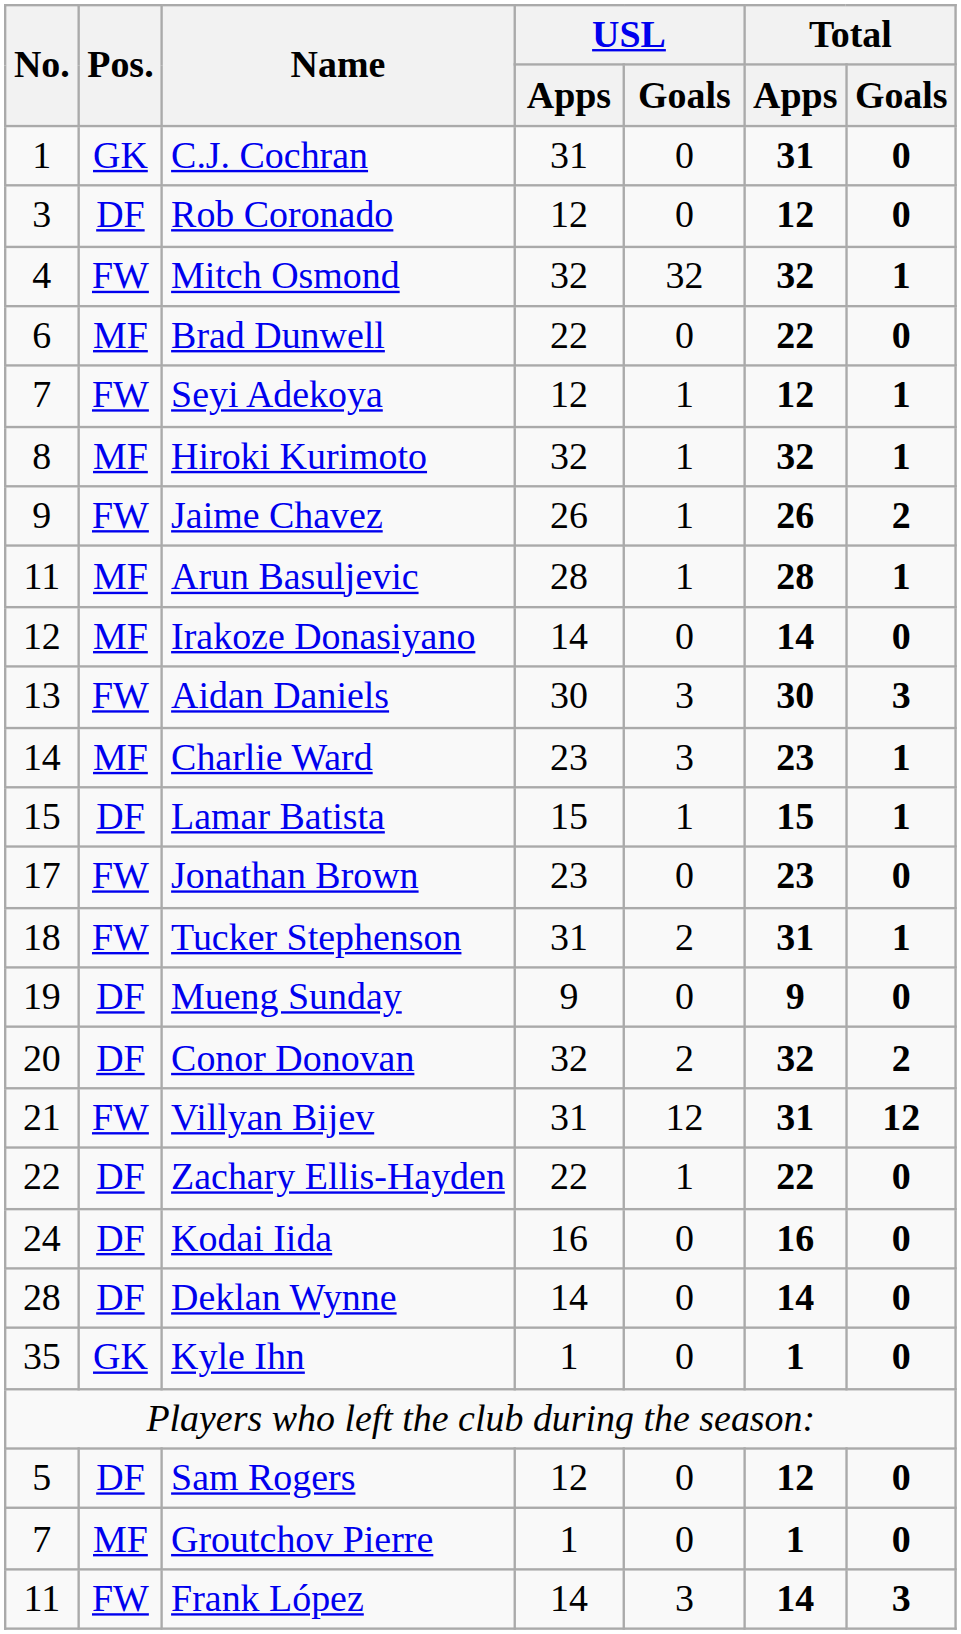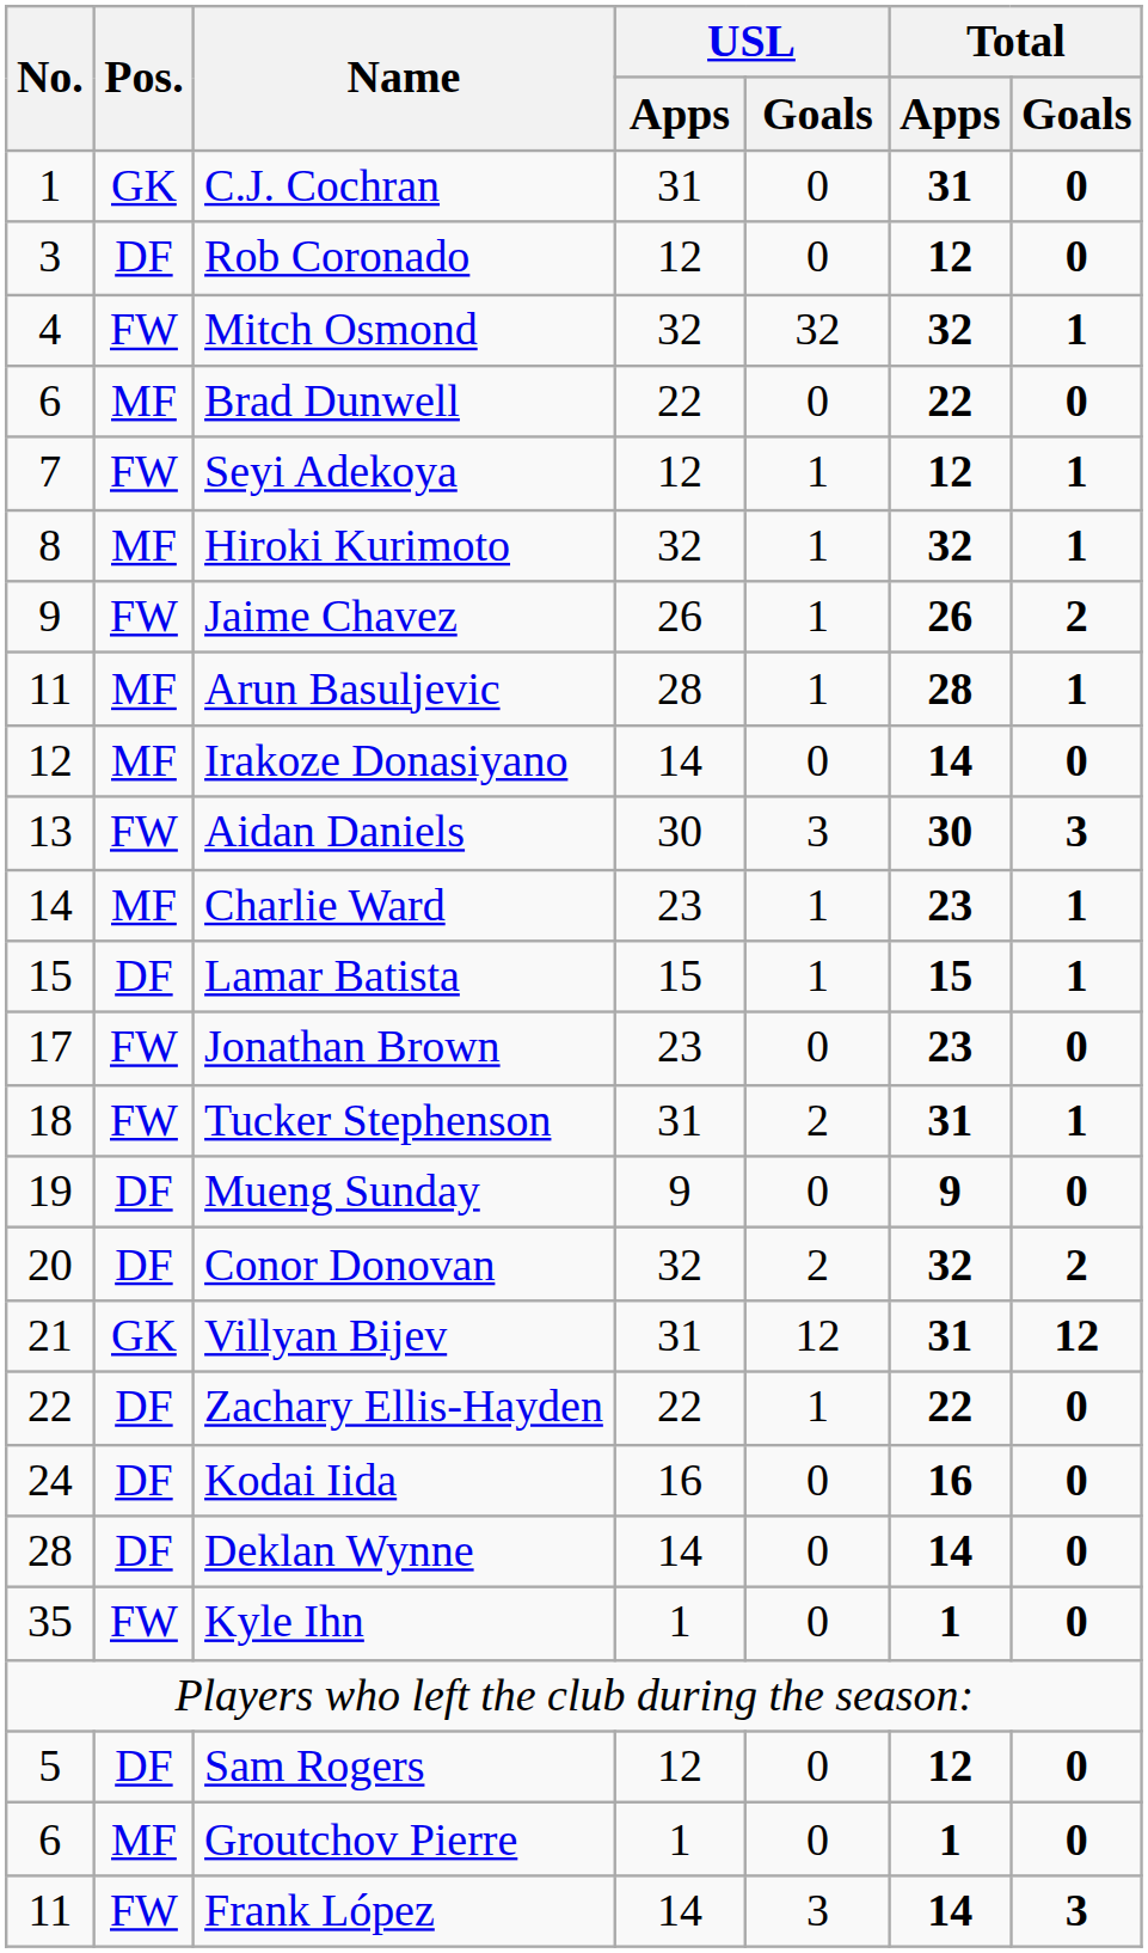Charlie Ward | USL / Goals: 3 -> 1
Villyan Bijev | Pos.: FW -> GK
Kyle Ihn | Pos.: GK -> FW
Groutchov Pierre | No.: 7 -> 6
